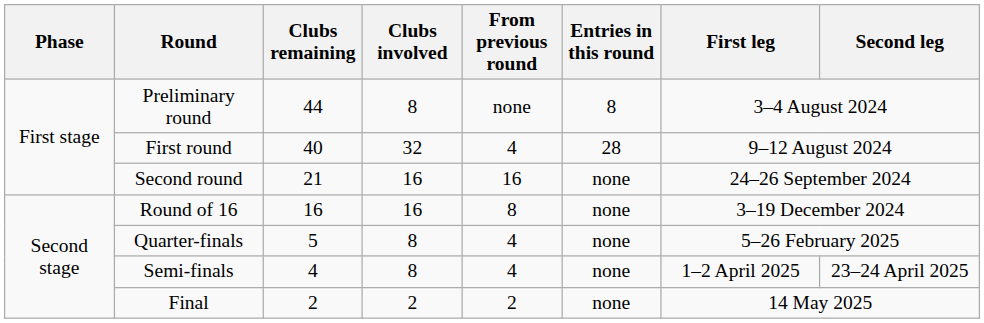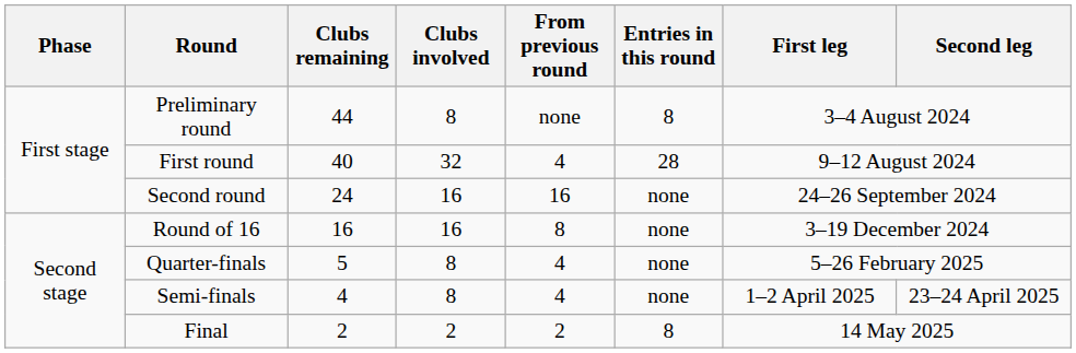Second round | Clubs remaining: 21 -> 24
Final | Entries in this round: none -> 8
